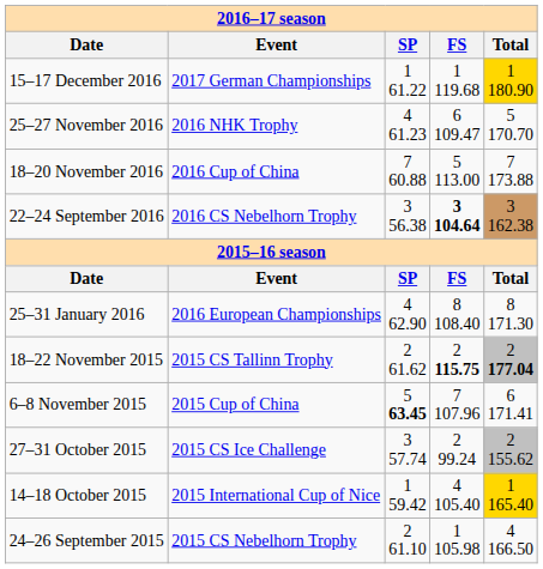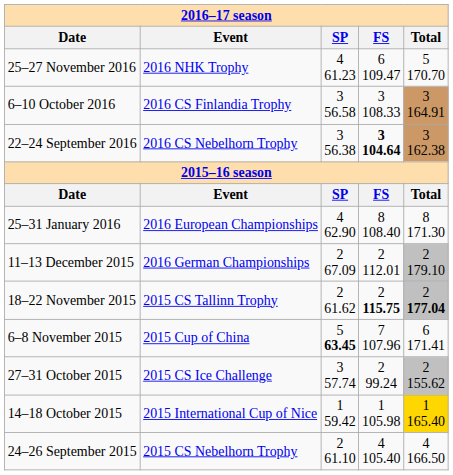- row: 15–17 December 2016 | 2017 German Championships | 1 61.22 | 1 119.68 | 1 180.90
- row: 18–20 November 2016 | 2016 Cup of China | 7 60.88 | 5 113.00 | 7 173.88
+ row: 6–10 October 2016 | 2016 CS Finlandia Trophy | 3 56.58 | 3 108.33 | 3 164.91
+ row: 11–13 December 2015 | 2016 German Championships | 2 67.09 | 2 112.01 | 2 179.10
14–18 October 2015 | column 4: 4 105.40 -> 1 105.98
24–26 September 2015 | column 4: 1 105.98 -> 4 105.40
